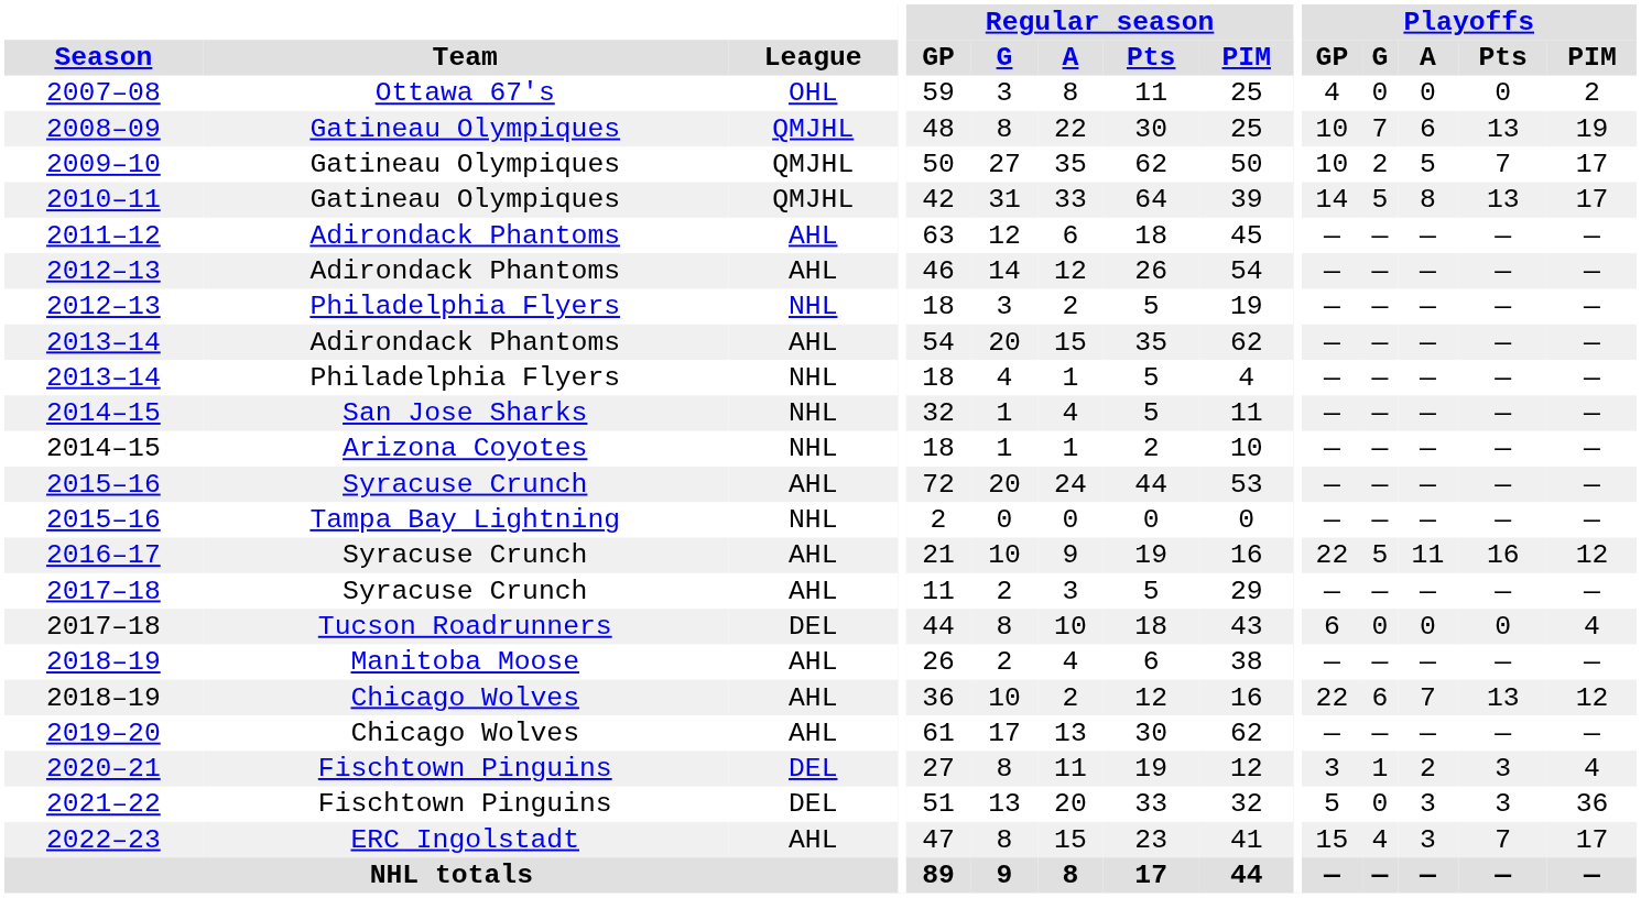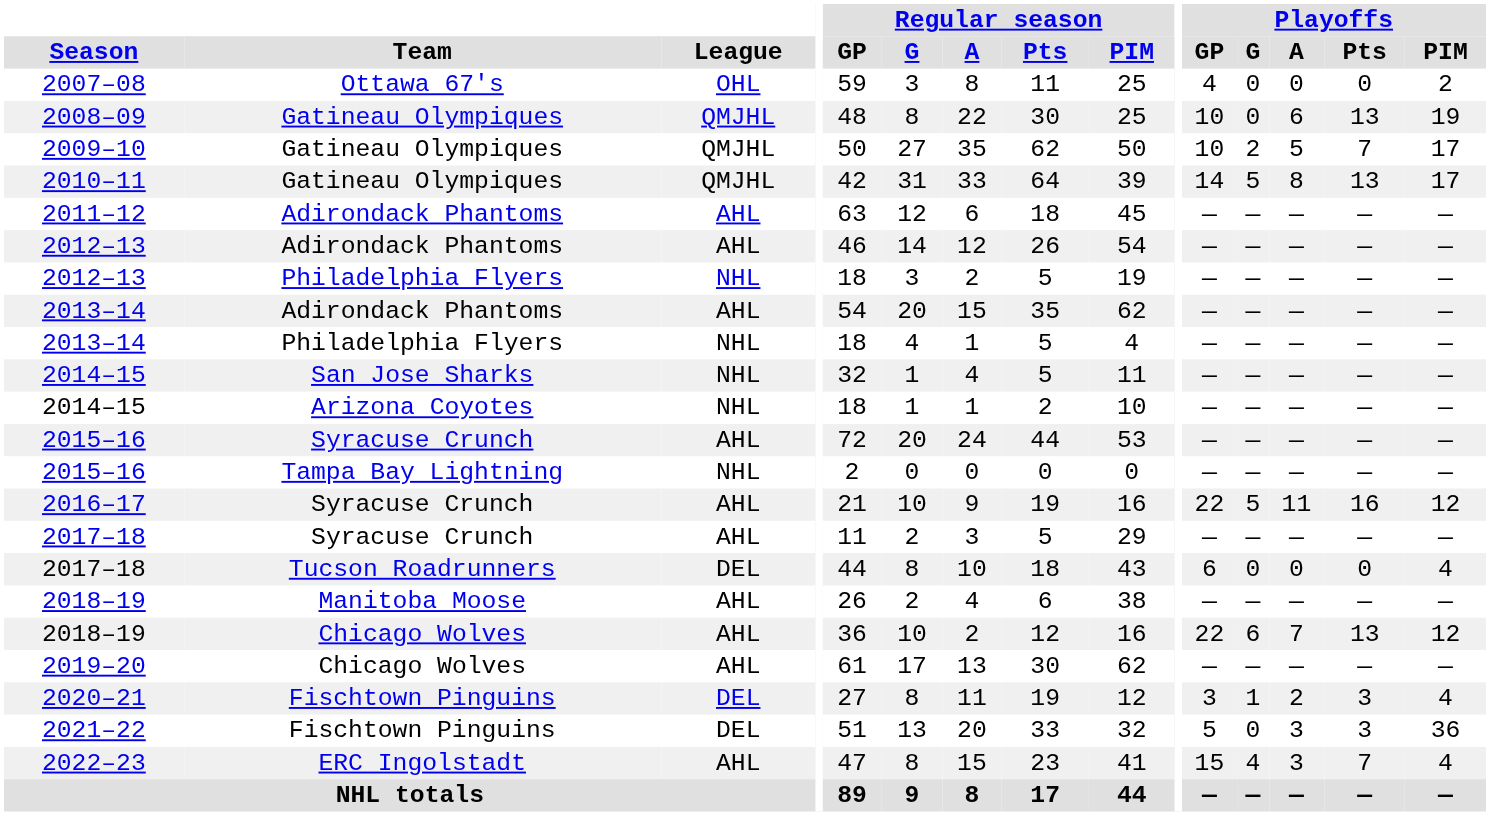2008–09 | Playoffs / G: 7 -> 0
2022–23 | Playoffs / PIM: 17 -> 4
